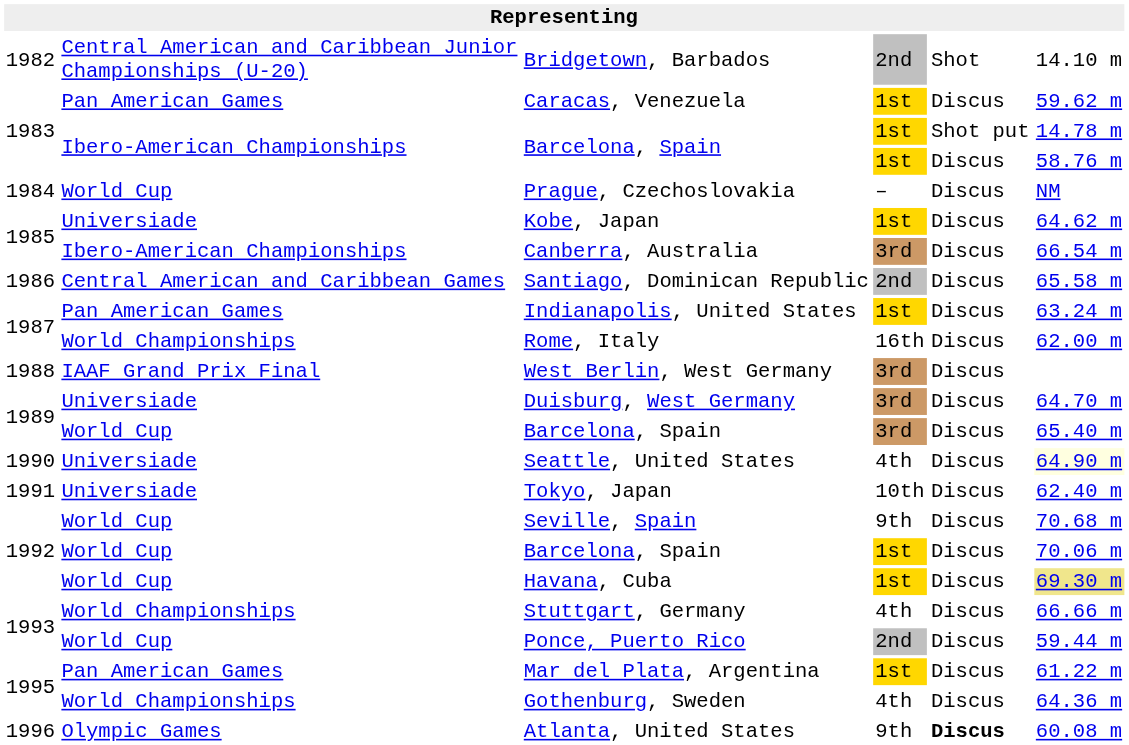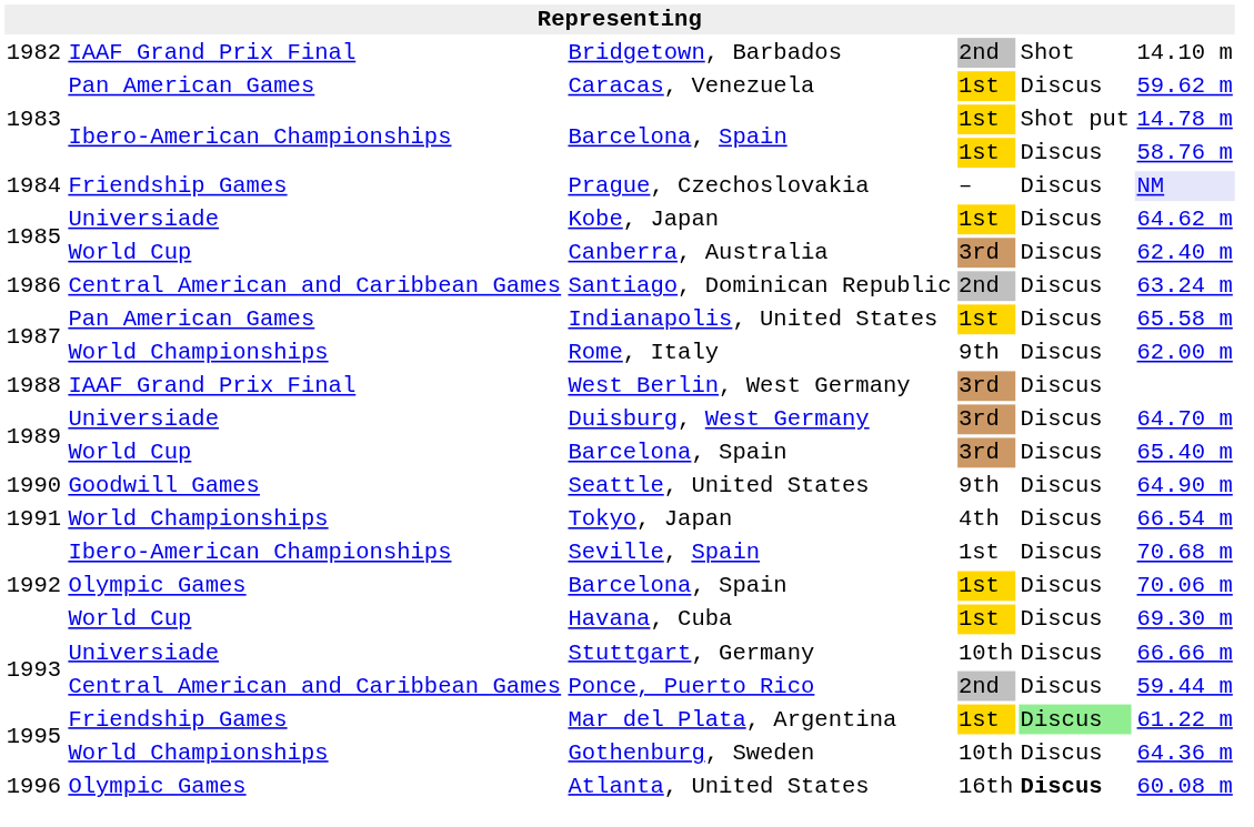Bridgetown, Barbados | column 2: Central American and Caribbean Junior Championships (U-20) -> IAAF Grand Prix Final
Prague, Czechoslovakia | column 2: World Cup -> Friendship Games
Prague, Czechoslovakia | column 6: no background -> lavender background
Canberra, Australia | column 2: Ibero-American Championships -> World Cup
Canberra, Australia | column 6: 66.54 m -> 62.40 m
Santiago, Dominican Republic | column 6: 65.58 m -> 63.24 m
Indianapolis, United States | column 6: 63.24 m -> 65.58 m
Rome, Italy | column 4: 16th -> 9th
Seattle, United States | column 2: Universiade -> Goodwill Games
Seattle, United States | column 4: 4th -> 9th
Seattle, United States | column 6: lightyellow background -> no background
Tokyo, Japan | column 2: Universiade -> World Championships
Tokyo, Japan | column 4: 10th -> 4th
Tokyo, Japan | column 6: 62.40 m -> 66.54 m
Seville, Spain | column 2: World Cup -> Ibero-American Championships
Seville, Spain | column 4: 9th -> 1st
1992 / Barcelona, Spain | column 2: World Cup -> Olympic Games
Havana, Cuba | column 6: khaki background -> no background
Stuttgart, Germany | column 2: World Championships -> Universiade
Stuttgart, Germany | column 4: 4th -> 10th
Ponce, Puerto Rico | column 2: World Cup -> Central American and Caribbean Games
Mar del Plata, Argentina | column 2: Pan American Games -> Friendship Games
Mar del Plata, Argentina | column 5: no background -> lightgreen background
Gothenburg, Sweden | column 4: 4th -> 10th
Atlanta, United States | column 4: 9th -> 16th
